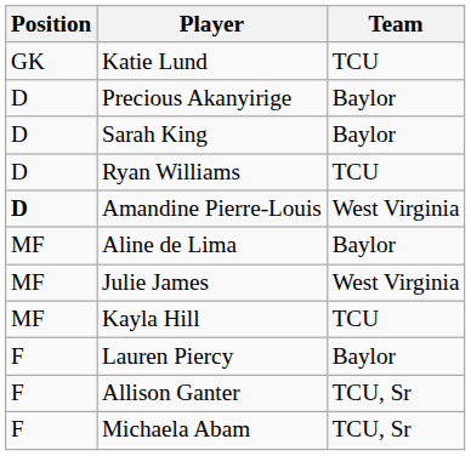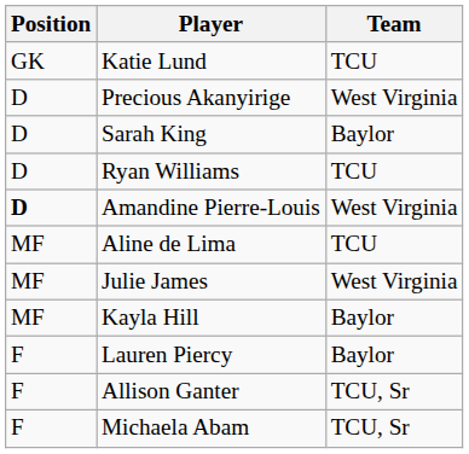Precious Akanyirige | Team: Baylor -> West Virginia
Aline de Lima | Team: Baylor -> TCU
Kayla Hill | Team: TCU -> Baylor
